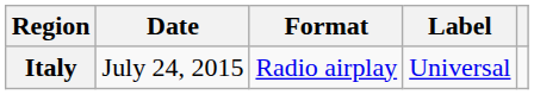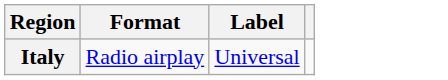- column: Date | July 24, 2015
